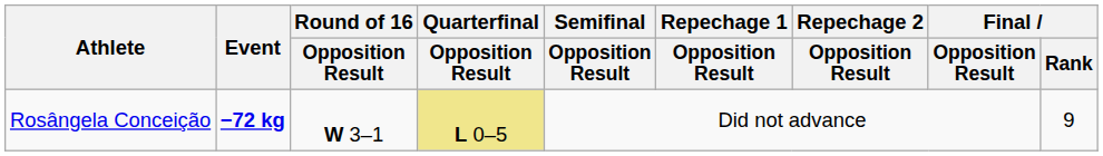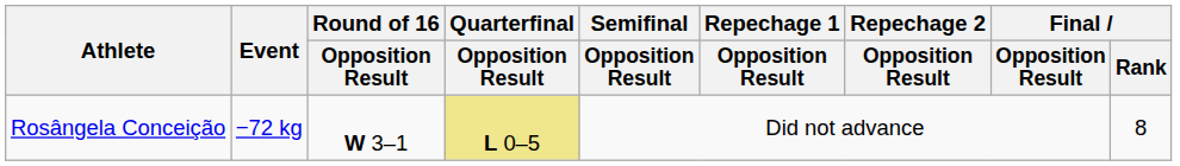Rosângela Conceição | Event: bold -> normal
Rosângela Conceição | Final / Rank: 9 -> 8
